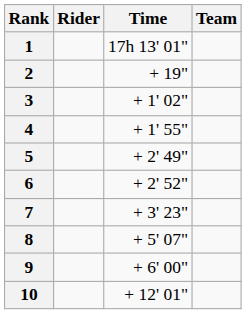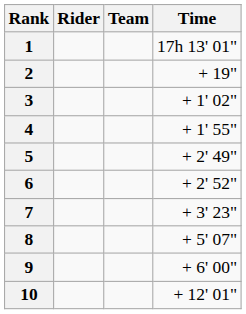columns swapped: Team <-> Time
